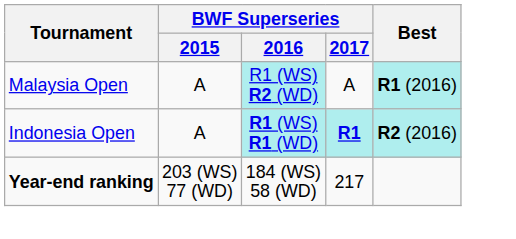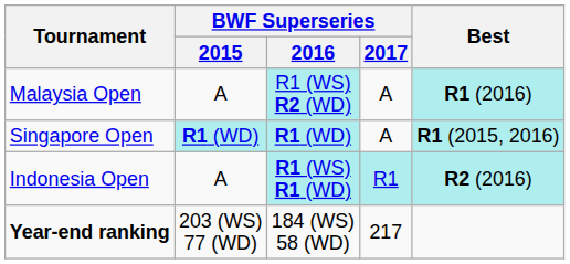+ row: Singapore Open | R1 (WD) | R1 (WD) | A | R1 (2015, 2016)
Indonesia Open | BWF Superseries / 2017: bold -> normal
